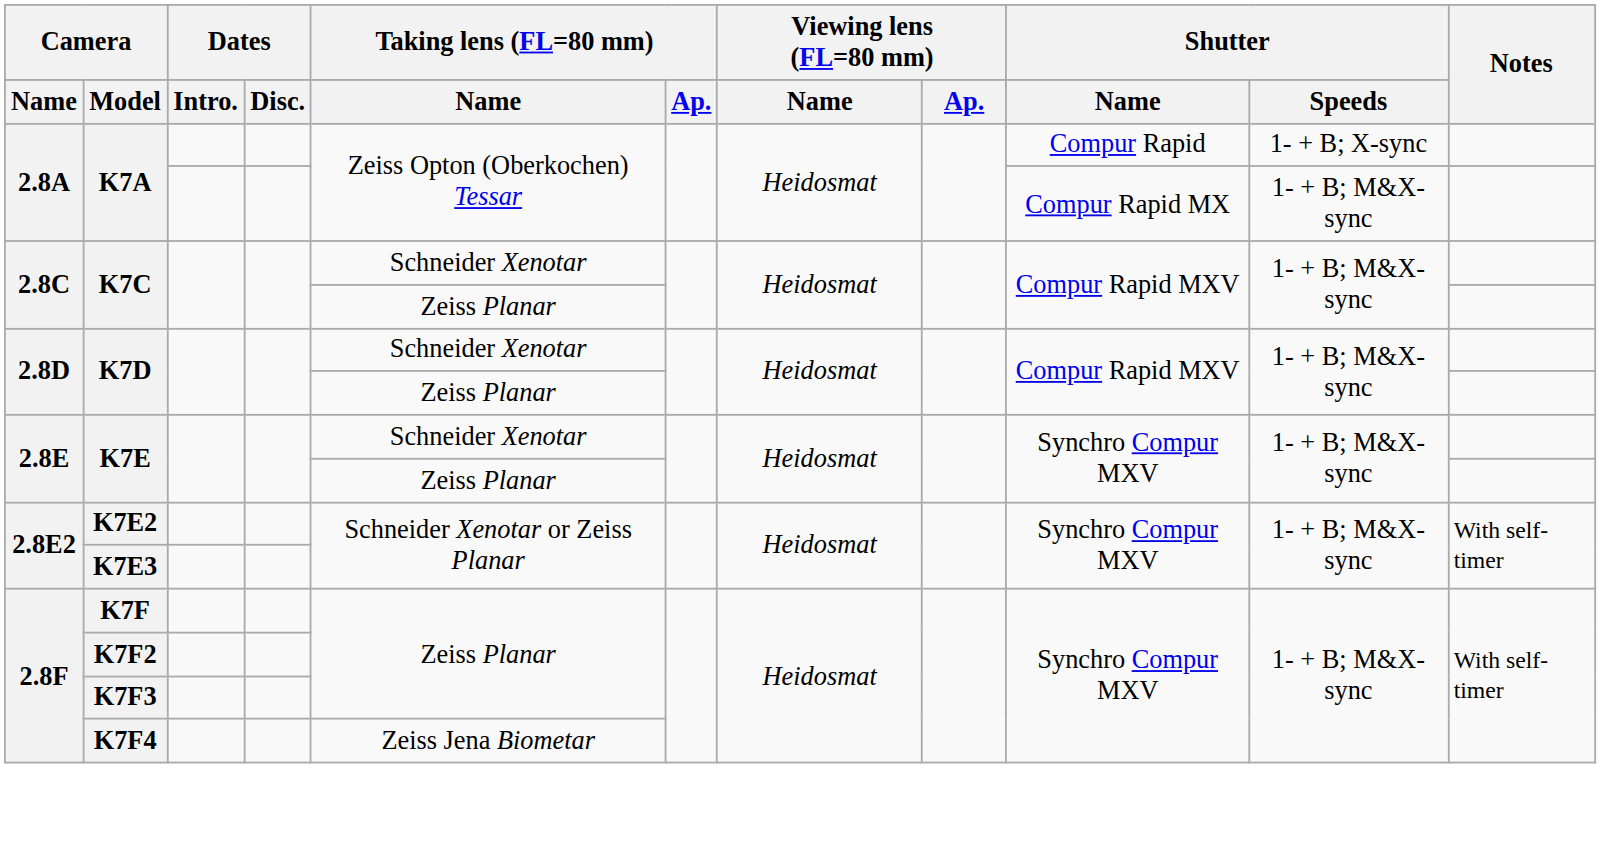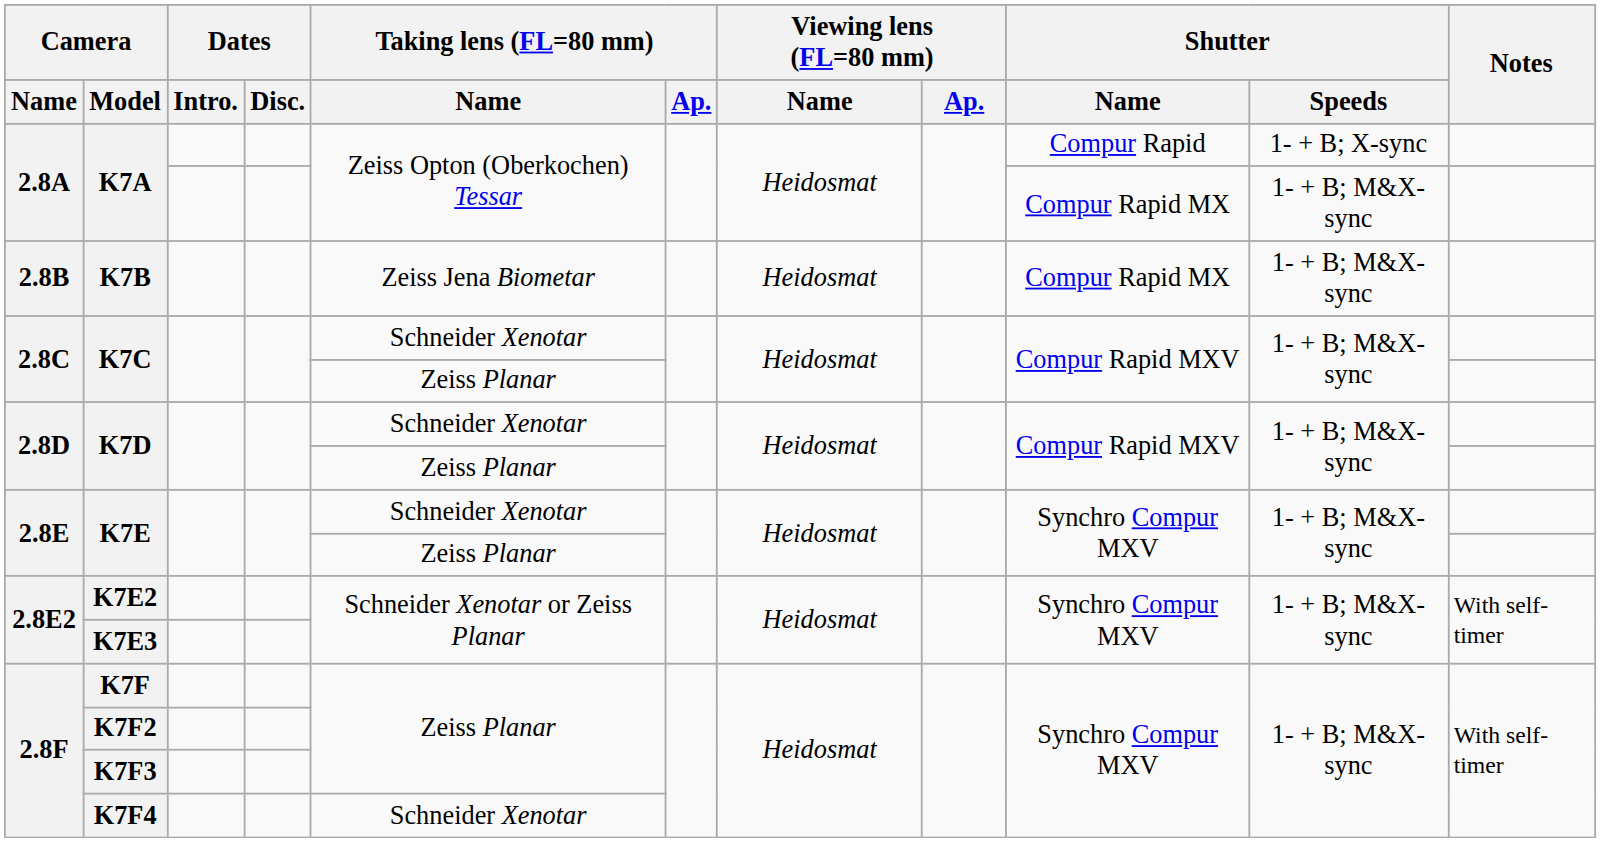+ row: 2.8B | K7B | Zeiss Jena Biometar | Heidosmat | Compur Rapid MX | 1- + B; M&X-sync
K7F4 | Taking lens (FL=80 mm) / Name: Zeiss Jena Biometar -> Schneider Xenotar
